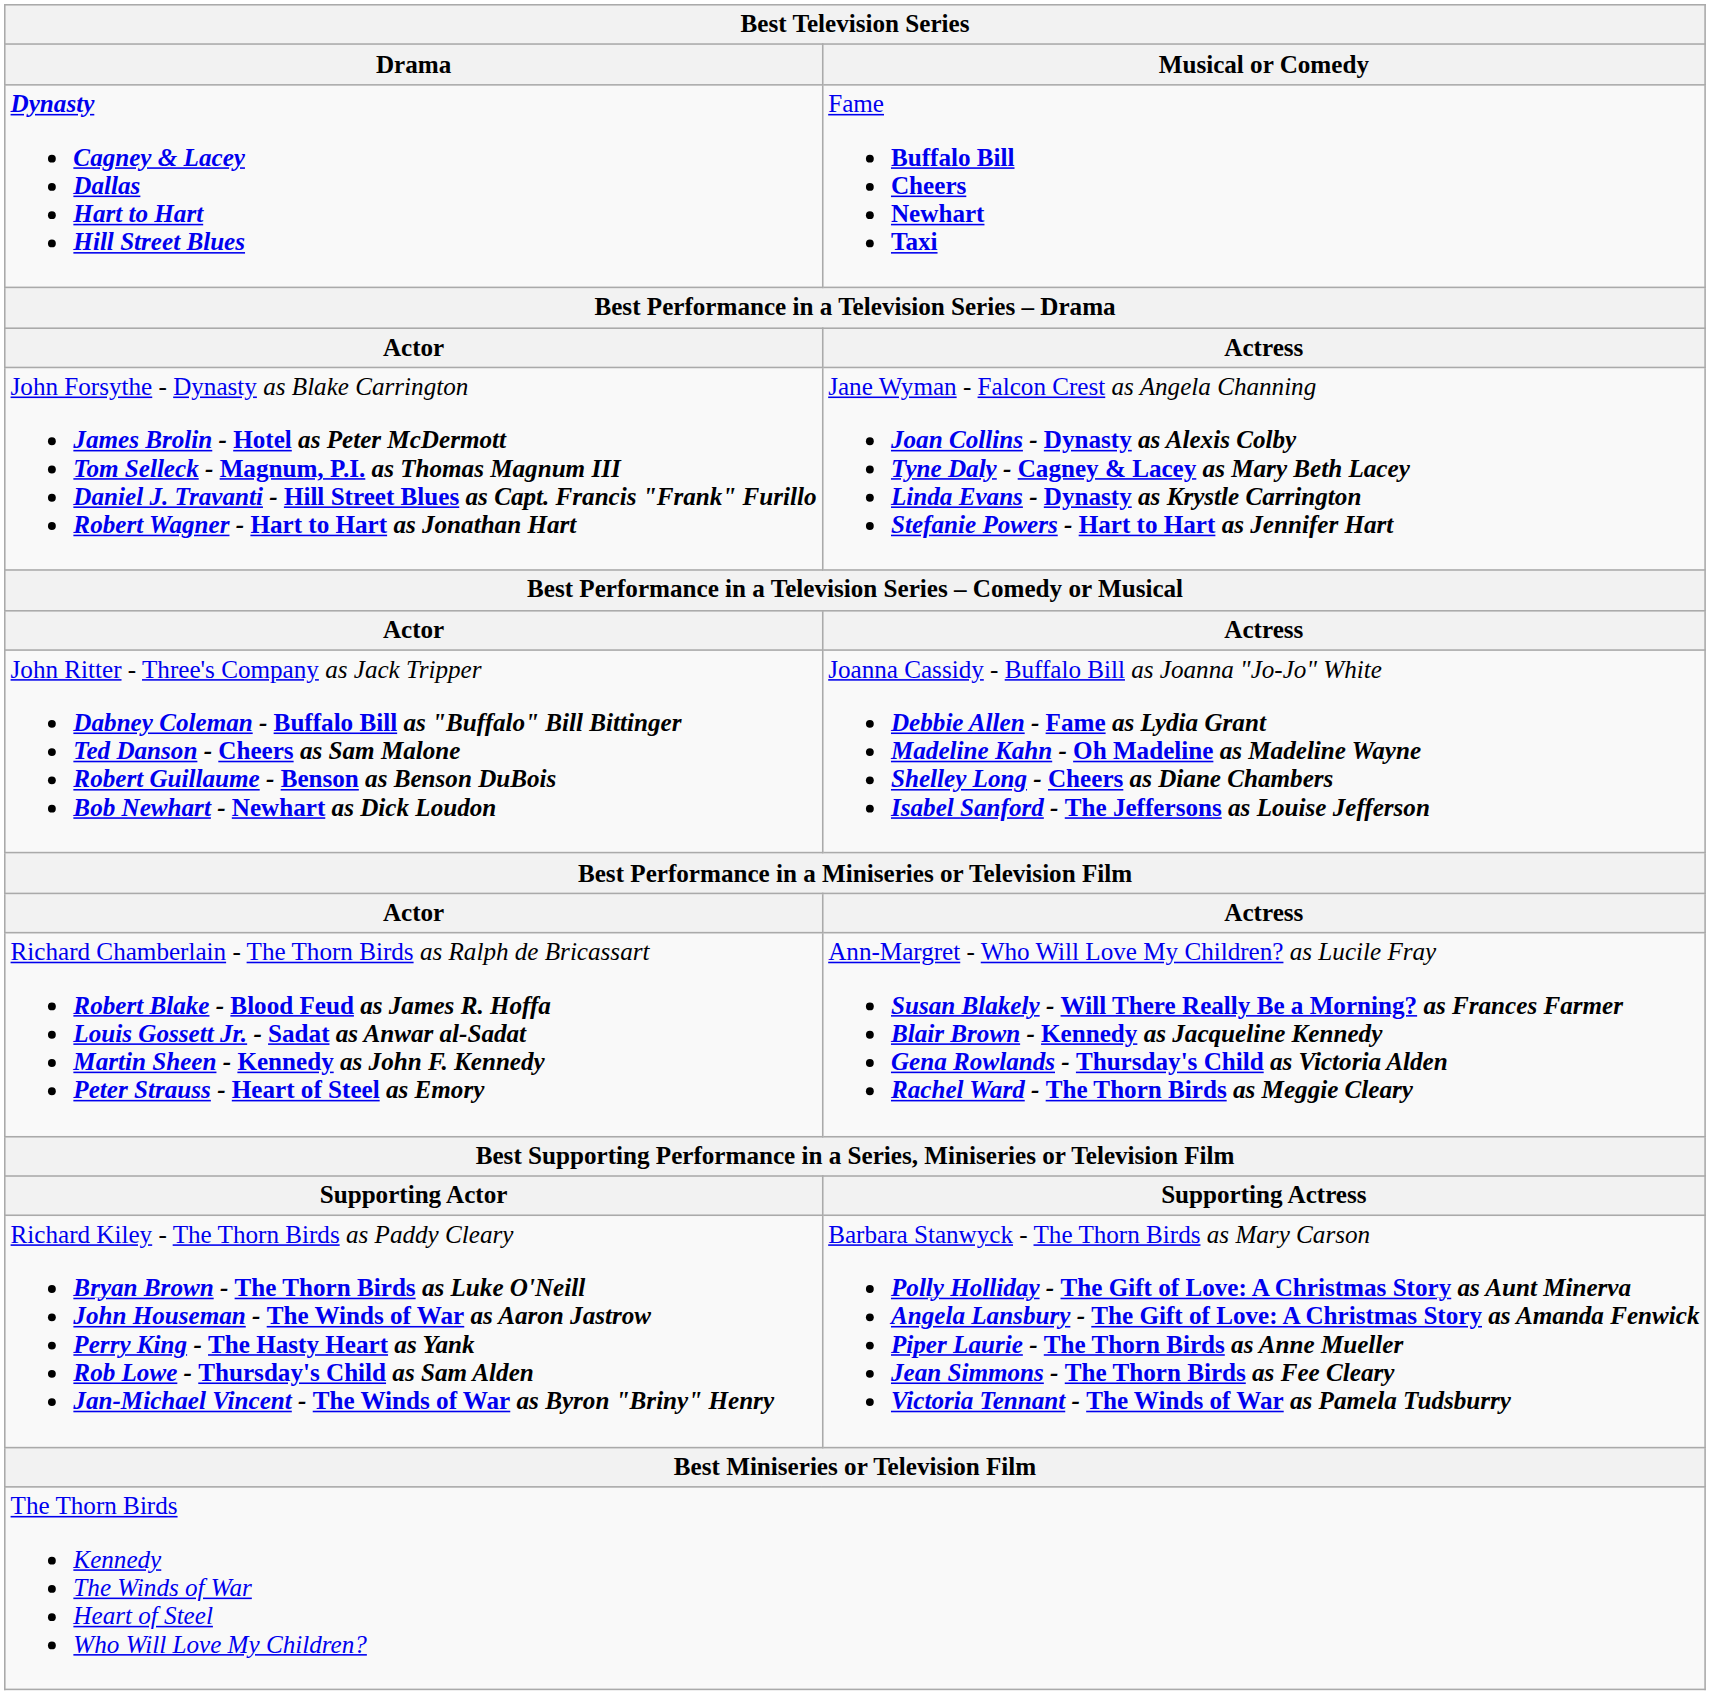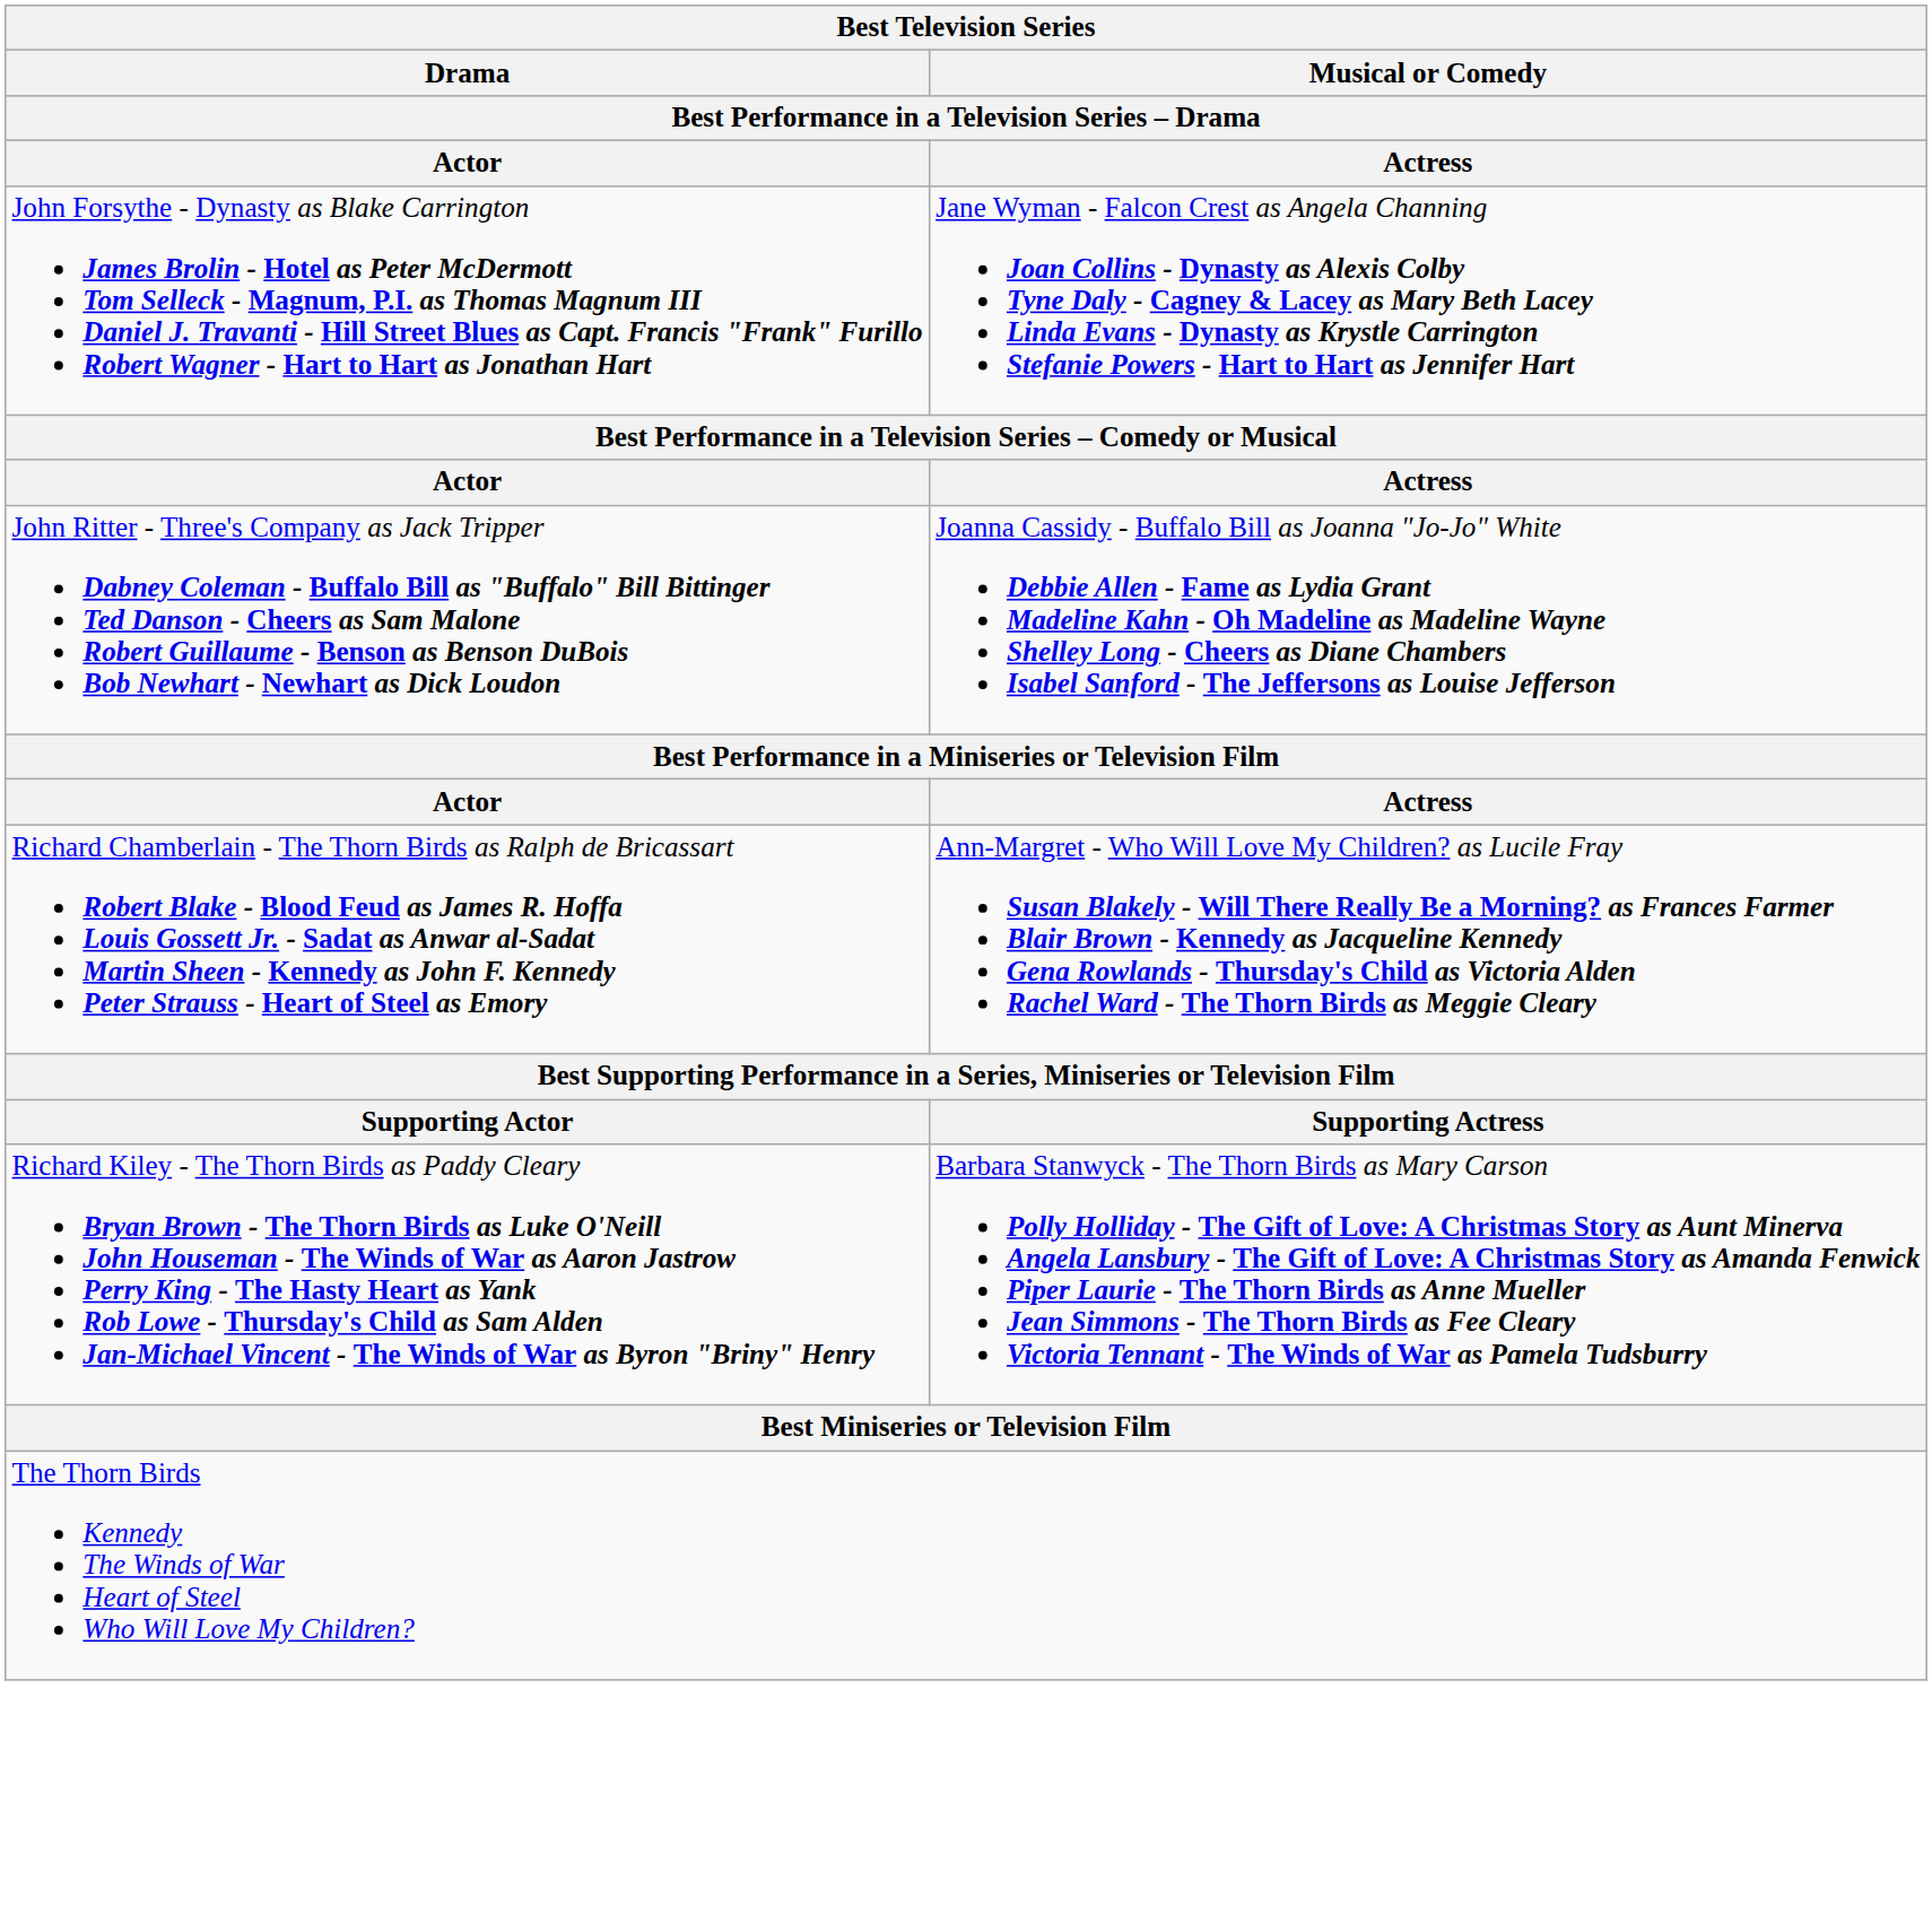- row: Dynasty Cagney & Lacey Dallas Hart to Hart Hill Street Blues | Fame Buffalo Bill Cheers Newhart Taxi
